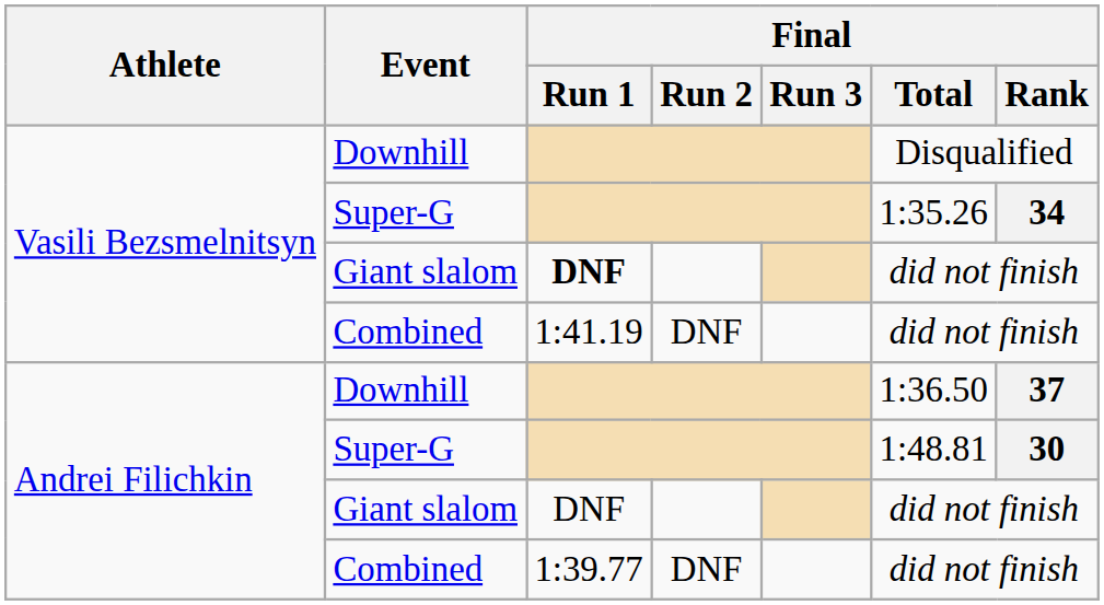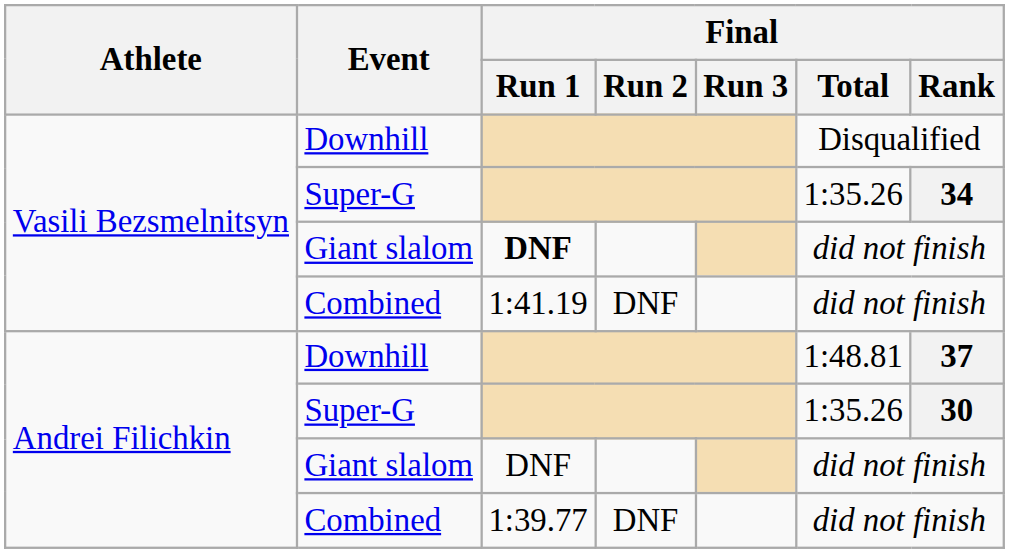Andrei Filichkin / Downhill | Final / Total: 1:36.50 -> 1:48.81
Andrei Filichkin / Super-G | Final / Total: 1:48.81 -> 1:35.26
